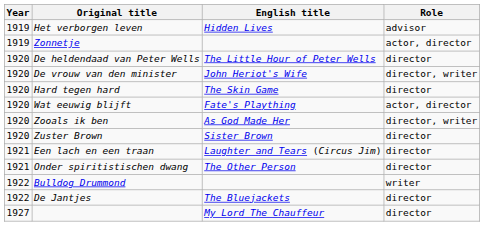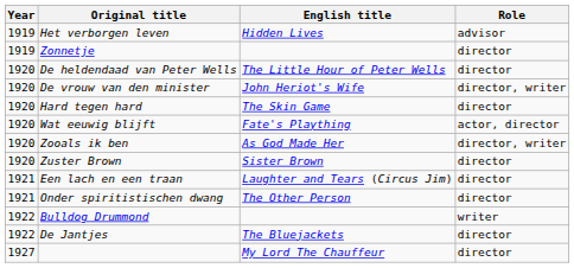Zonnetje | Role: actor, director -> director
